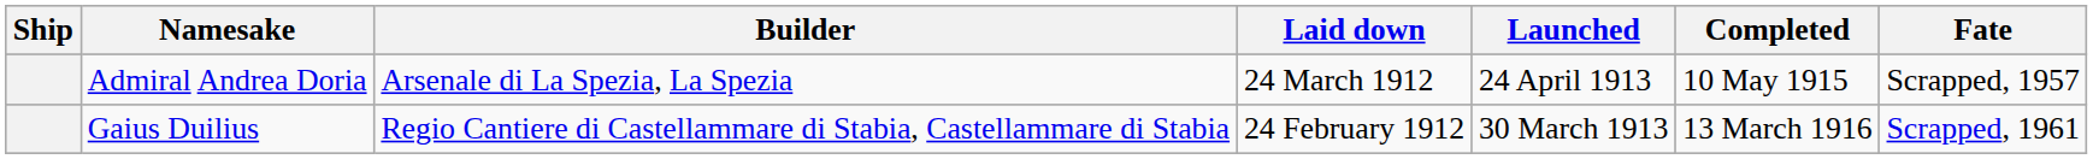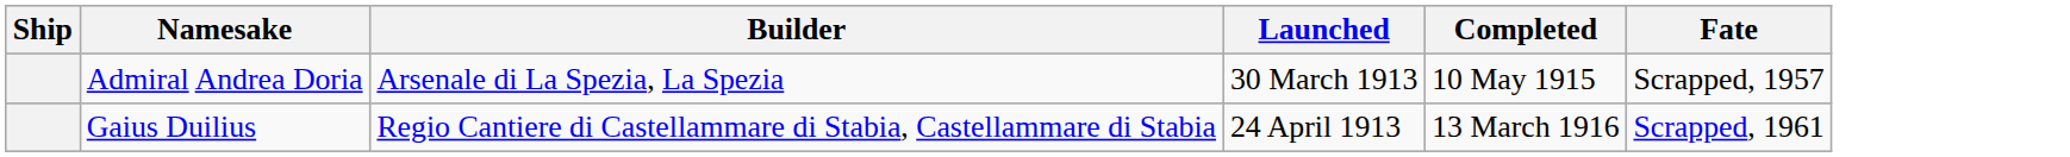- column: Laid down | 24 March 1912 | 24 February 1912
Admiral Andrea Doria | Launched: 24 April 1913 -> 30 March 1913
Gaius Duilius | Launched: 30 March 1913 -> 24 April 1913
